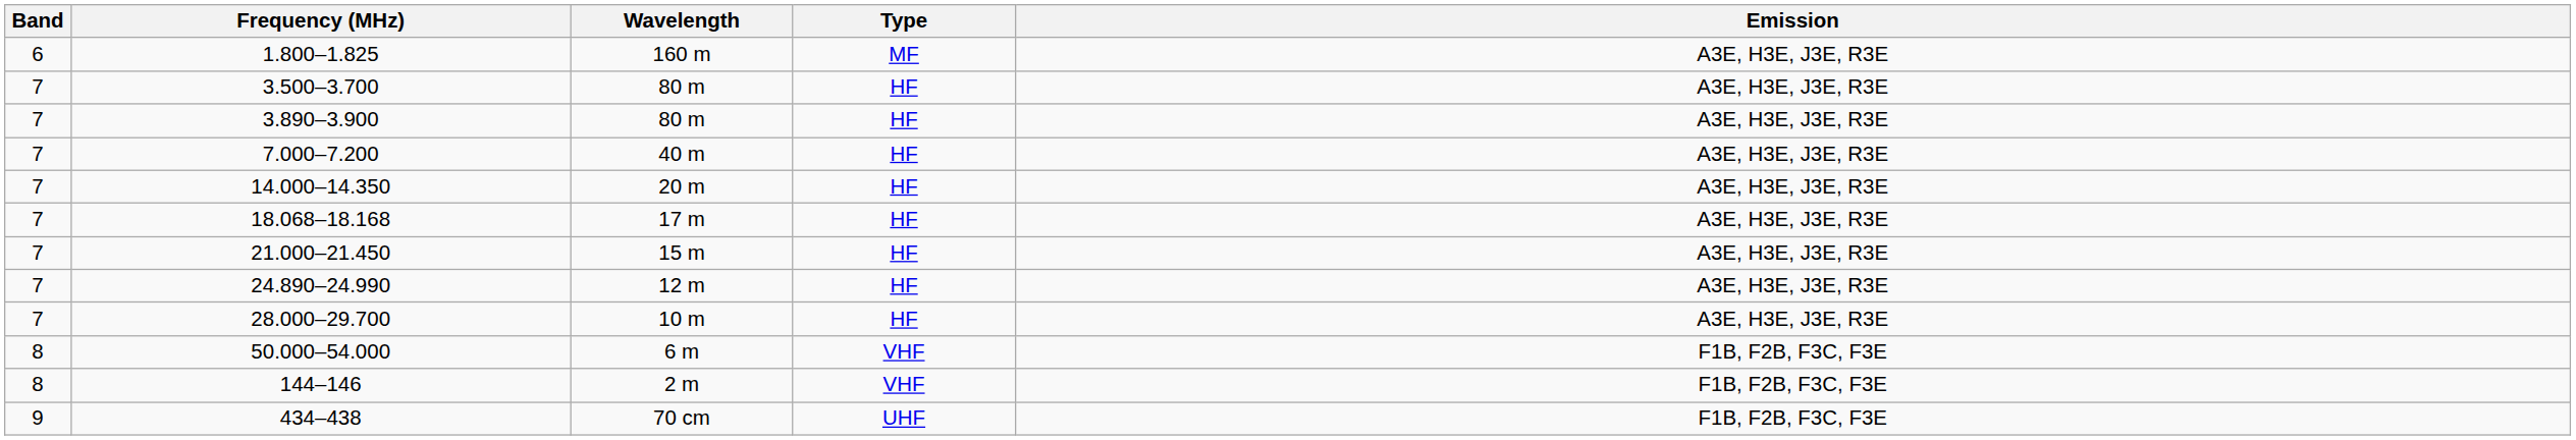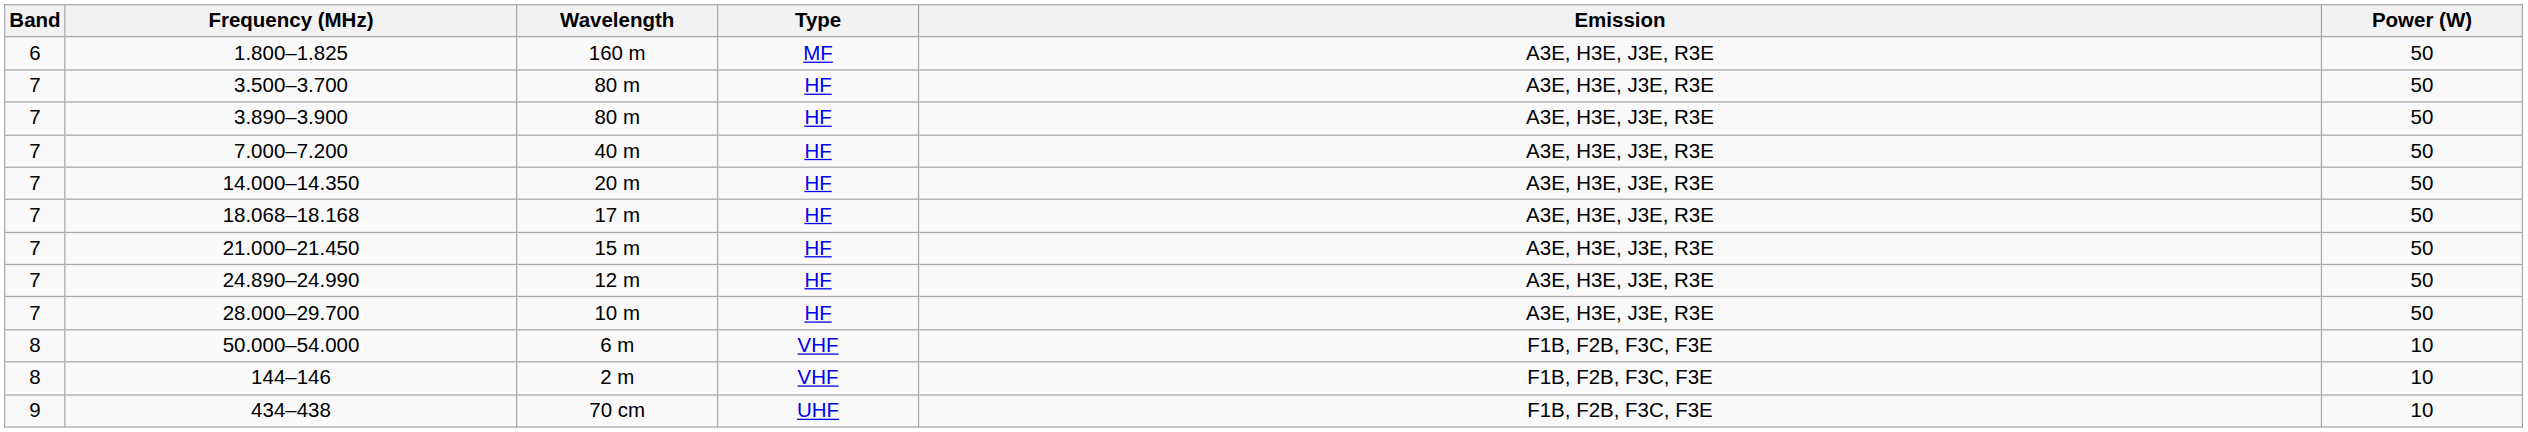+ column: Power (W) | 50 | 50 | 50 | 50 | 50 | 50 | 50 | 50 | 50 | 10 | 10 | 10
